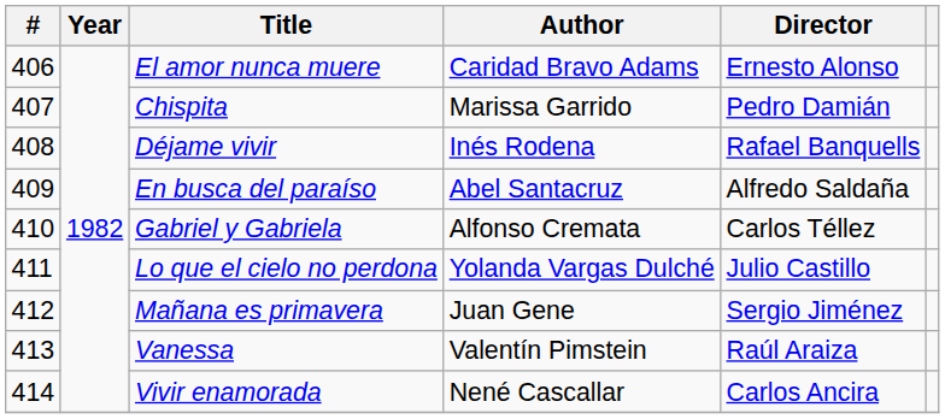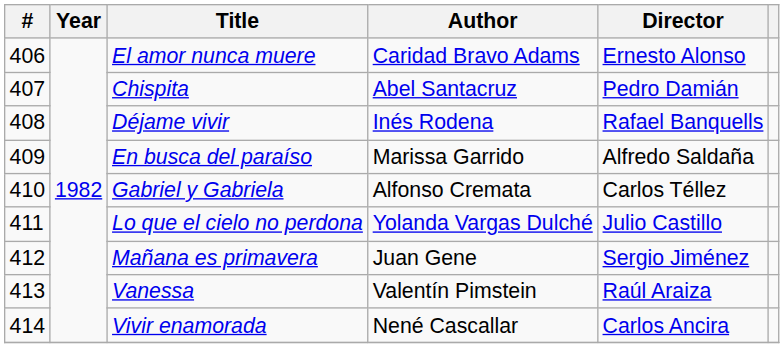Chispita | Author: Marissa Garrido -> Abel Santacruz
En busca del paraíso | Author: Abel Santacruz -> Marissa Garrido
